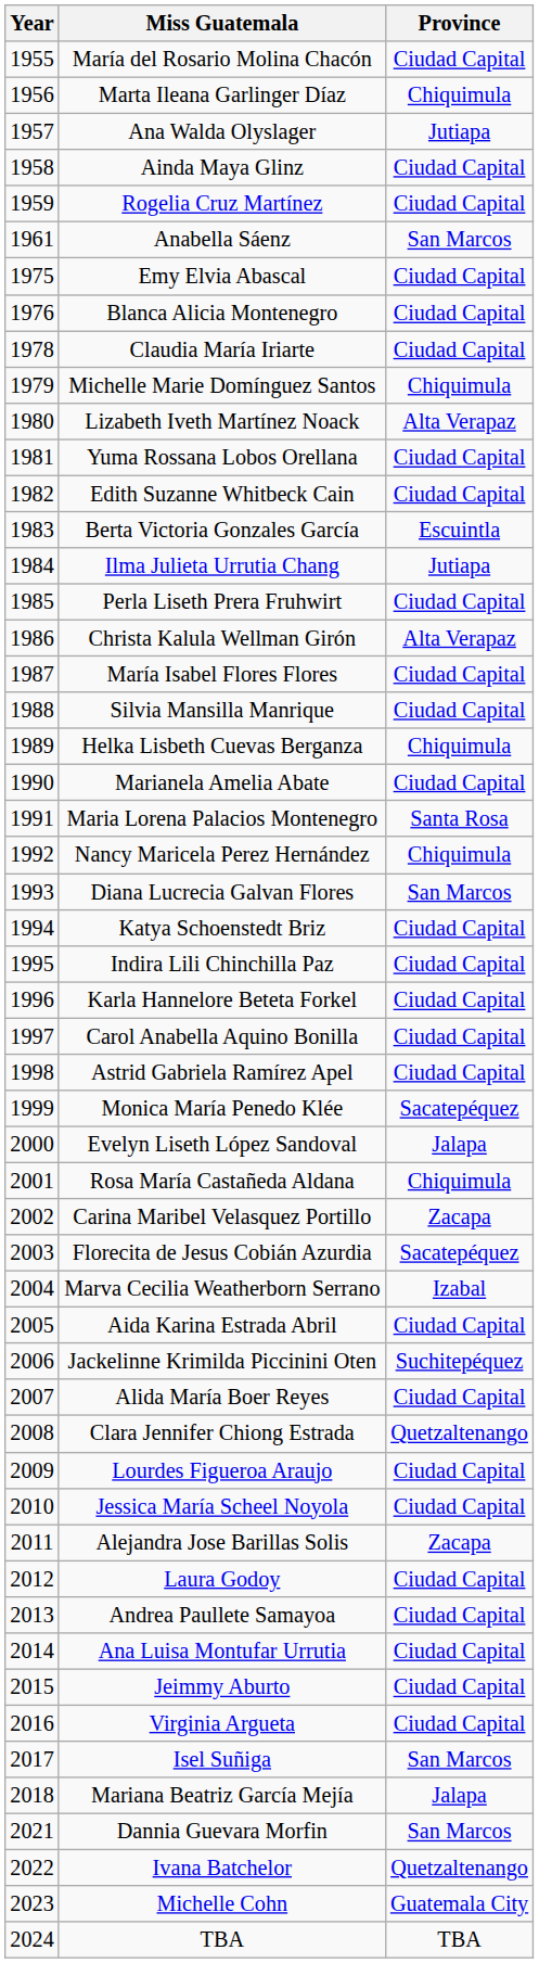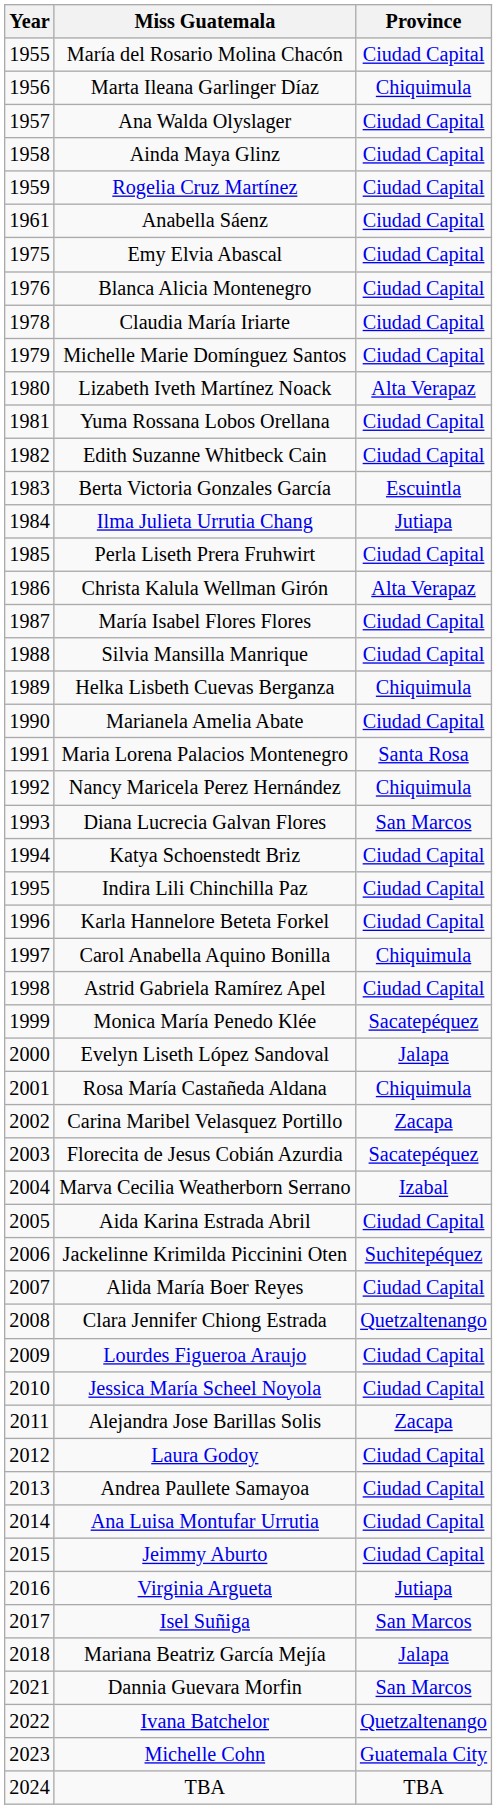Ana Walda Olyslager | Province: Jutiapa -> Ciudad Capital
Anabella Sáenz | Province: San Marcos -> Ciudad Capital
Michelle Marie Domínguez Santos | Province: Chiquimula -> Ciudad Capital
Carol Anabella Aquino Bonilla | Province: Ciudad Capital -> Chiquimula
Virginia Argueta | Province: Ciudad Capital -> Jutiapa
